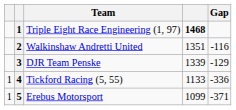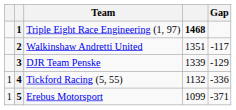Walkinshaw Andretti United | Gap: -116 -> -117
Tickford Racing (5, 55) | column 4: 1133 -> 1132
